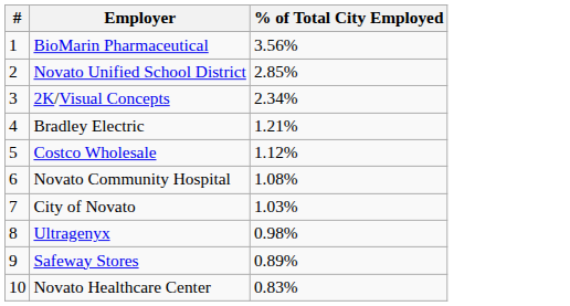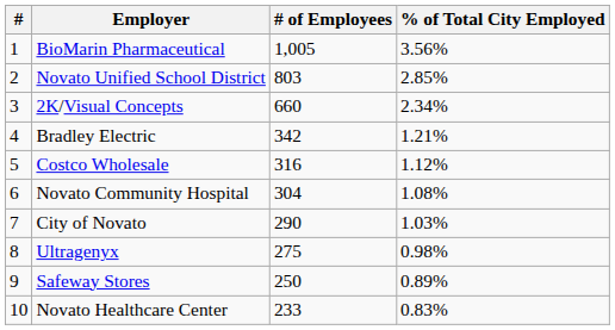+ column: # of Employees | 1,005 | 803 | 660 | 342 | 316 | 304 | 290 | 275 | 250 | 233
